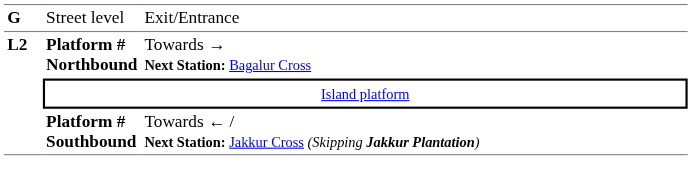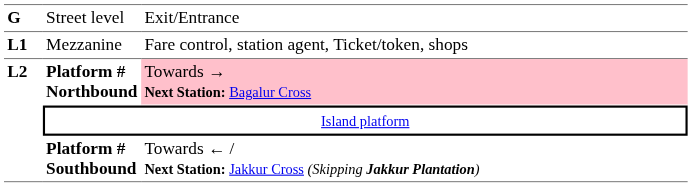+ row: L1 | Mezzanine | Fare control, station agent, Ticket/token, shops
Platform # Northbound | column 3: no background -> pink background
